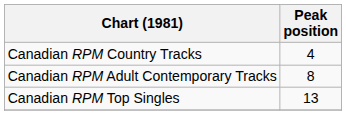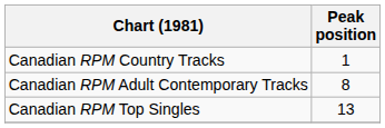Canadian RPM Country Tracks | Peak position: 4 -> 1
